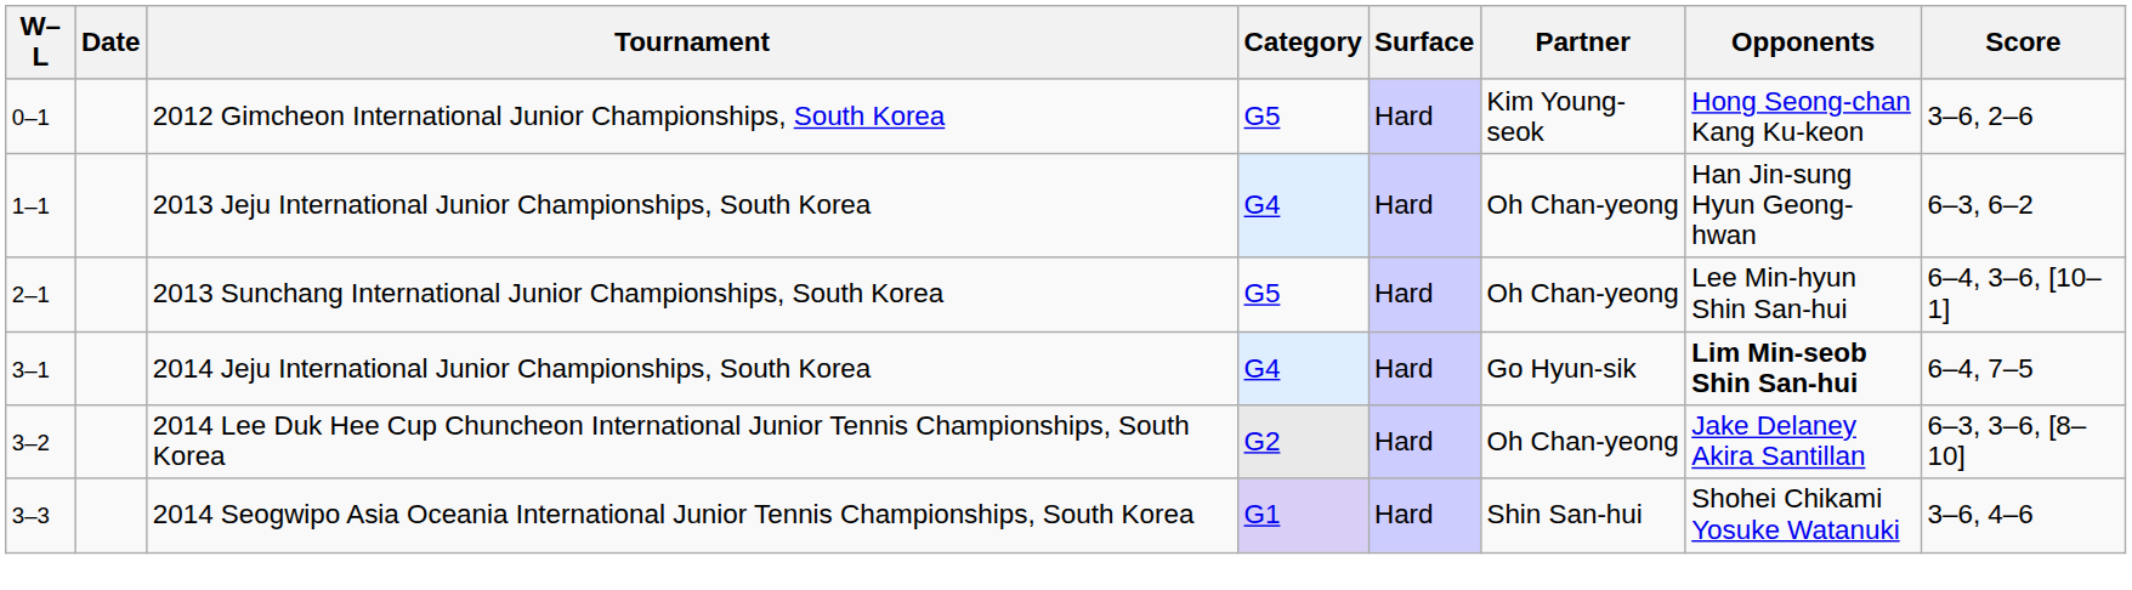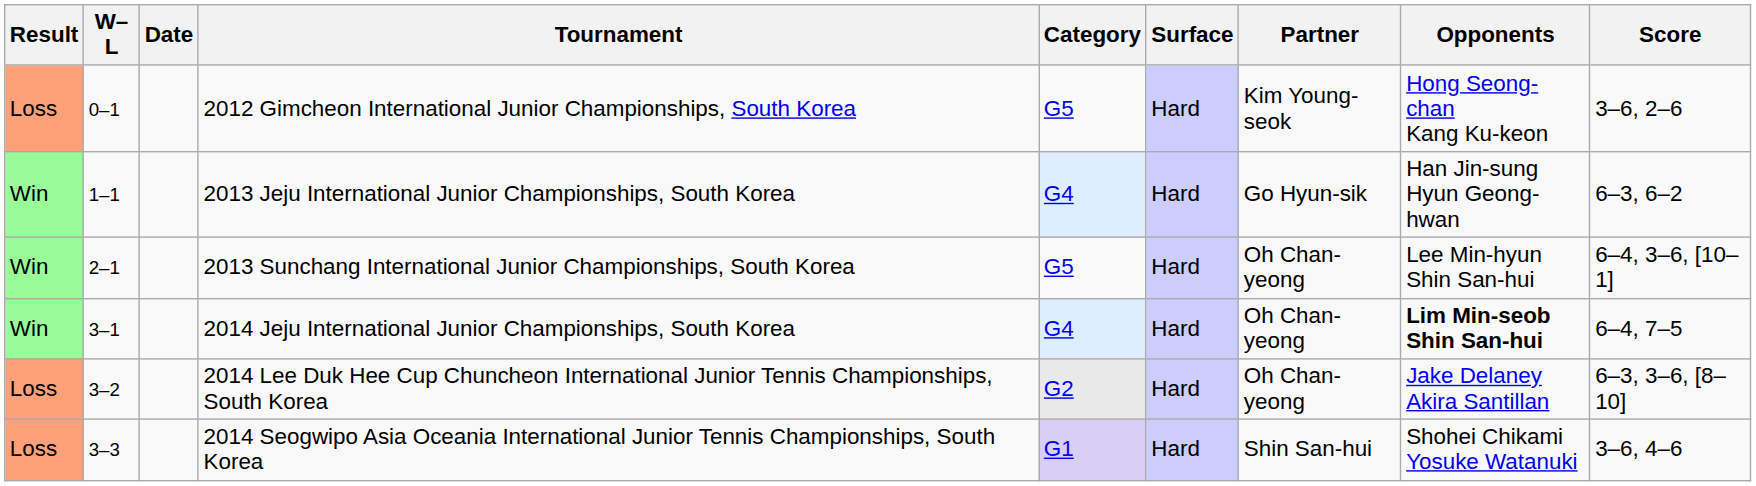+ column: Result | Loss | Win | Win | Win | Loss | Loss
2013 Jeju International Junior Championships, South Korea | Partner: Oh Chan-yeong -> Go Hyun-sik
2014 Jeju International Junior Championships, South Korea | Partner: Go Hyun-sik -> Oh Chan-yeong
